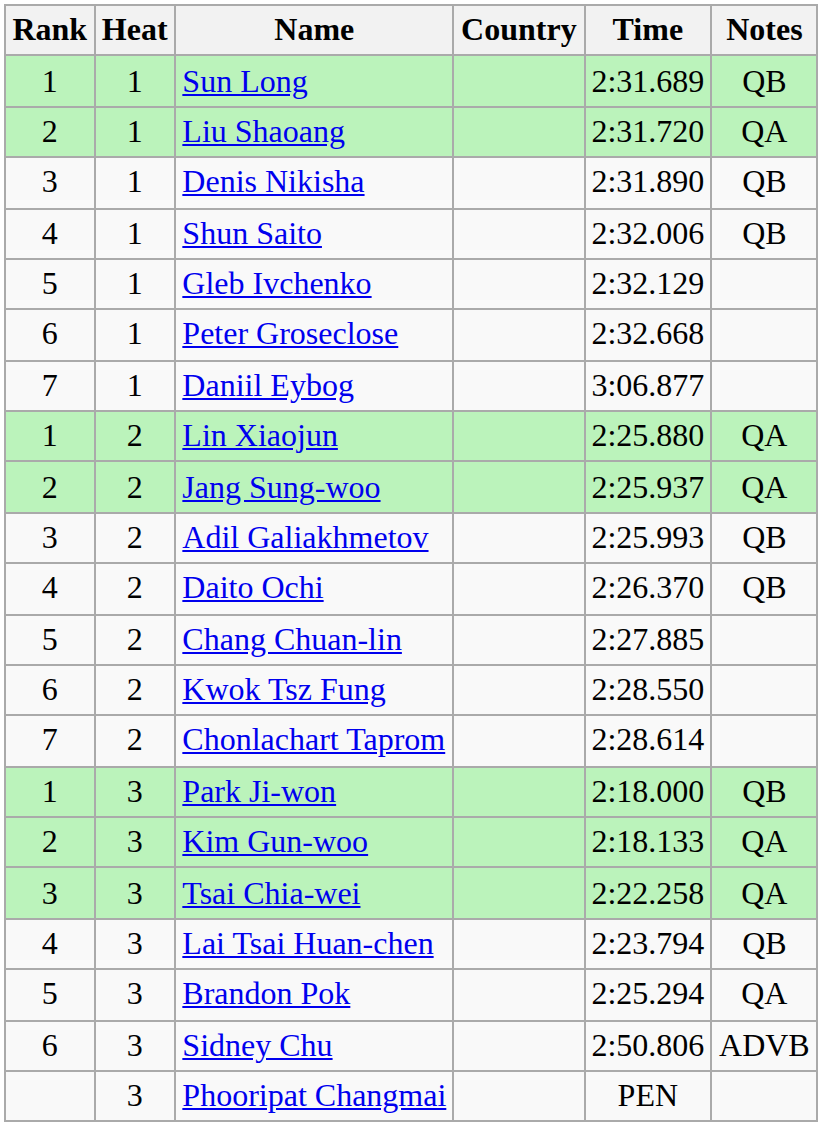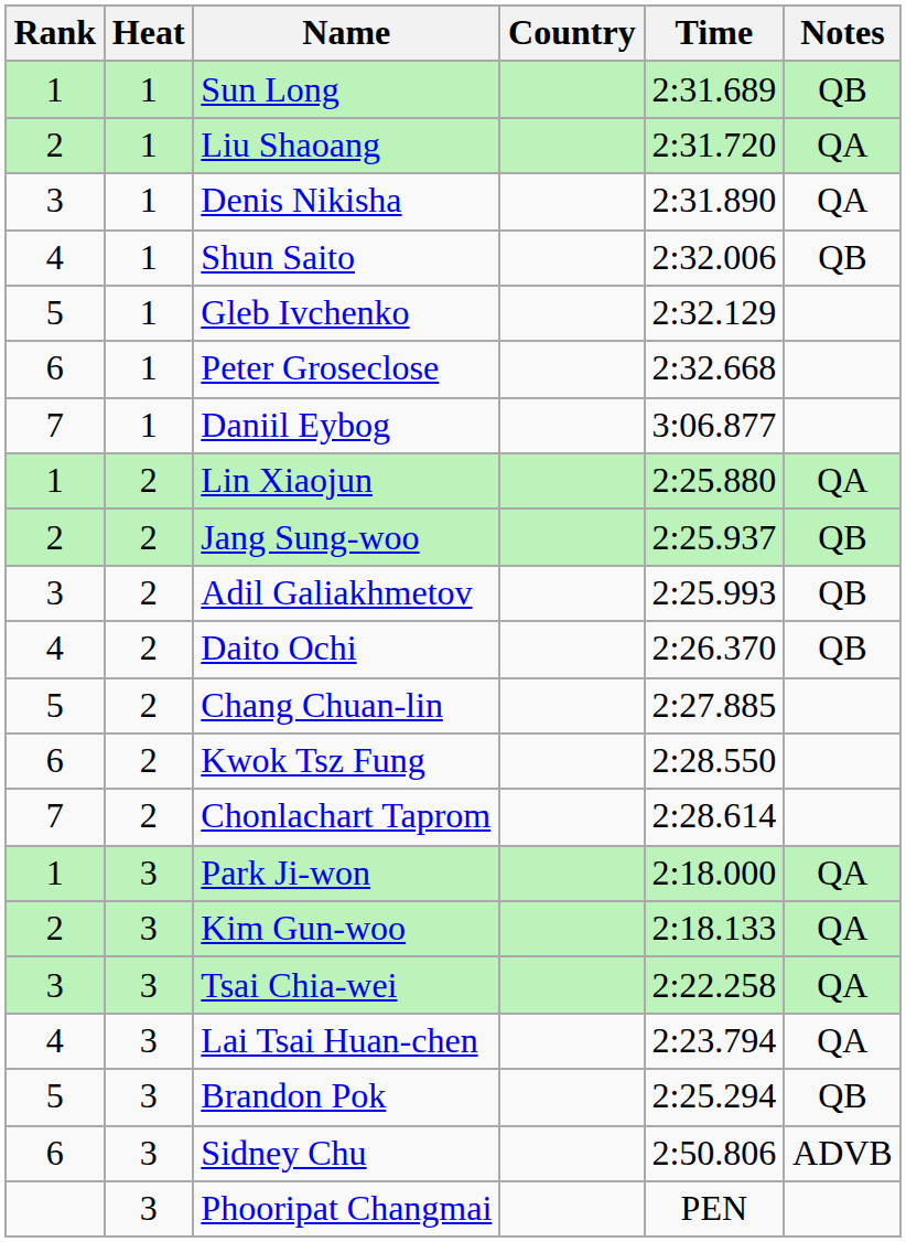Denis Nikisha | Notes: QB -> QA
Jang Sung-woo | Notes: QA -> QB
Park Ji-won | Notes: QB -> QA
Lai Tsai Huan-chen | Notes: QB -> QA
Brandon Pok | Notes: QA -> QB
